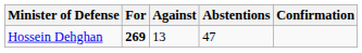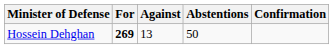Hossein Dehghan | Abstentions: 47 -> 50
